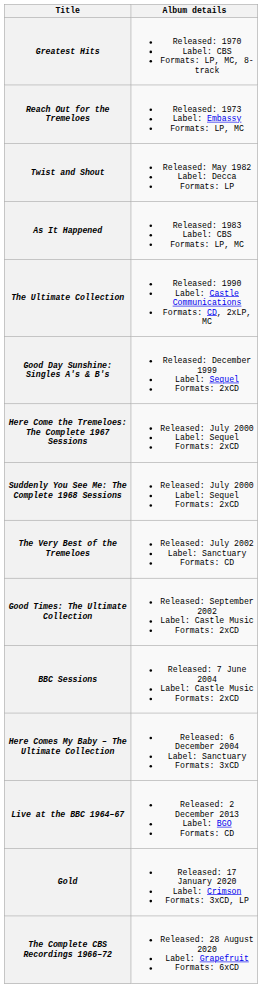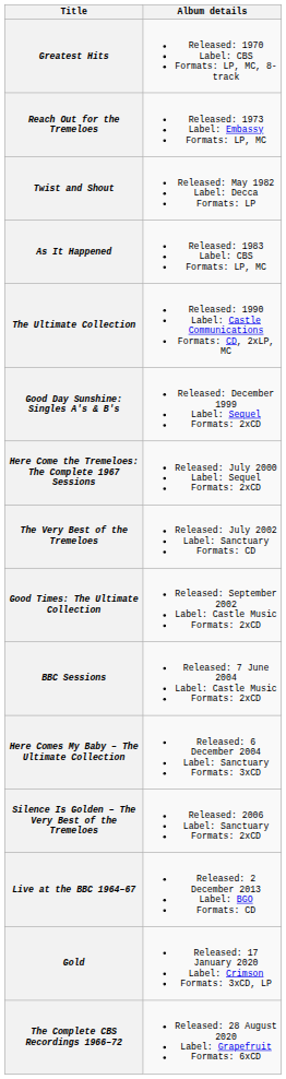- row: Suddenly You See Me: The Complete 1968 Sessions | Released: July 2000 Label: Sequel Formats: 2xCD
+ row: Silence Is Golden – The Very Best of the Tremeloes | Released: 2006 Label: Sanctuary Formats: 2xCD
